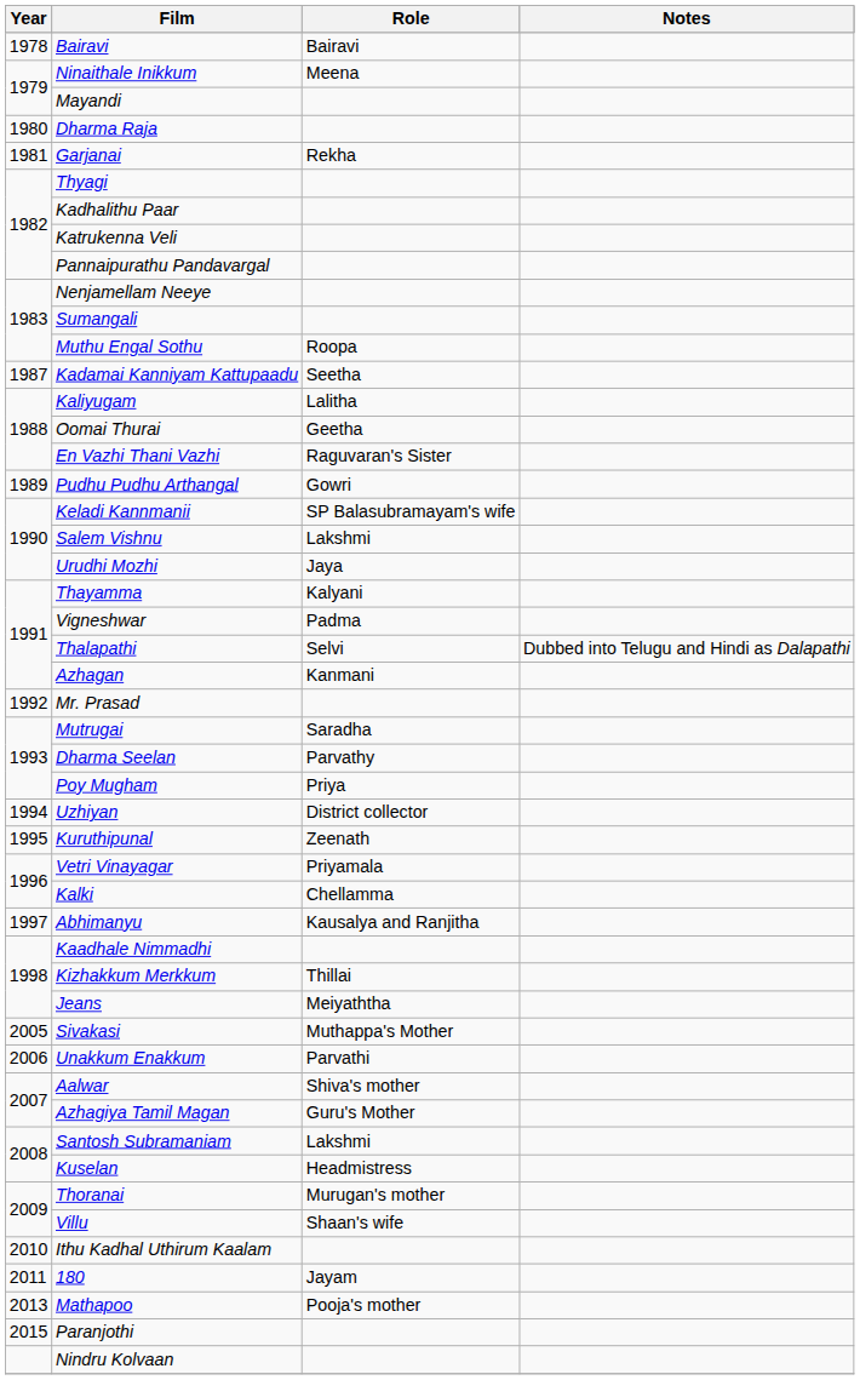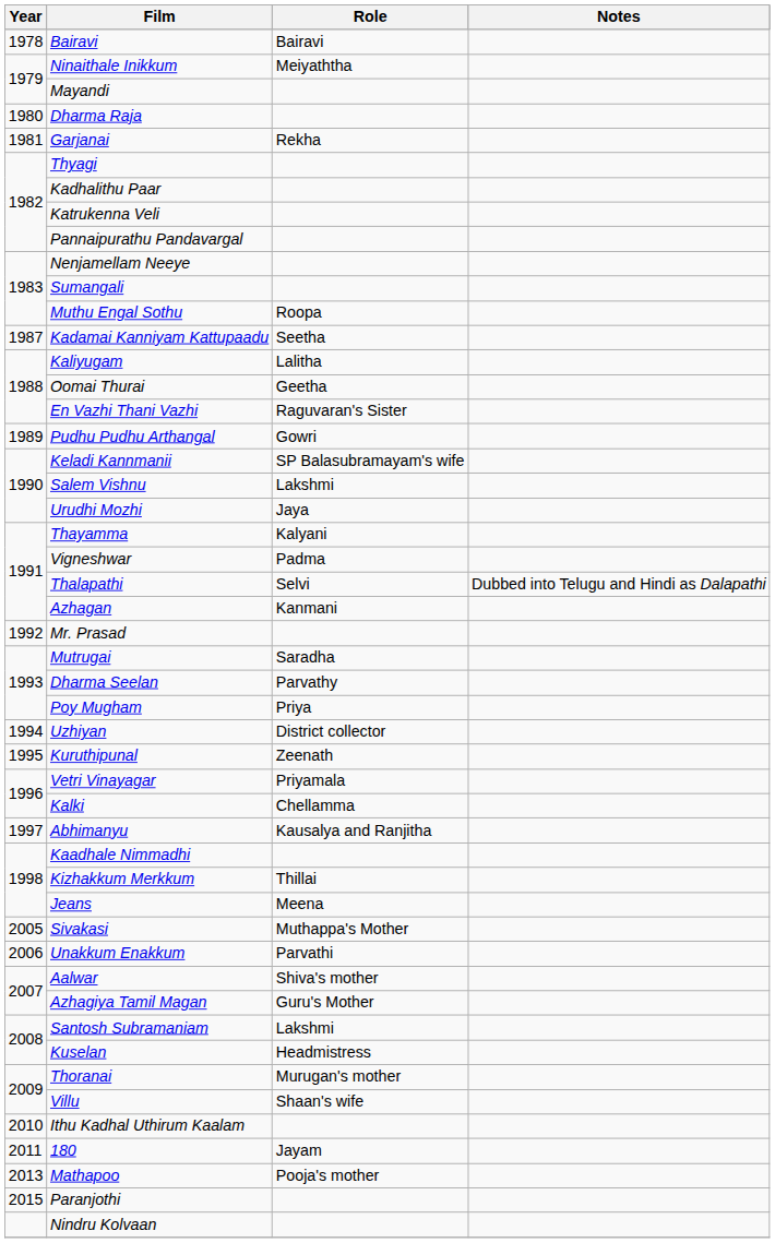Ninaithale Inikkum | Role: Meena -> Meiyaththa
Jeans | Role: Meiyaththa -> Meena
